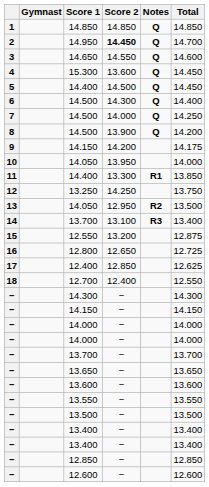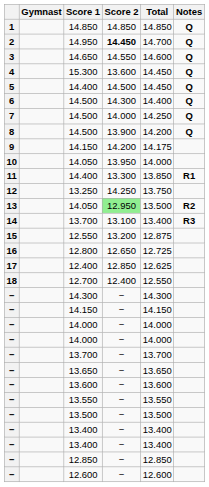columns swapped: Total <-> Notes
13 / 14.050 | Score 2: no background -> lightgreen background
